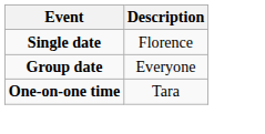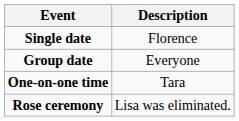+ row: Rose ceremony | Lisa was eliminated.
